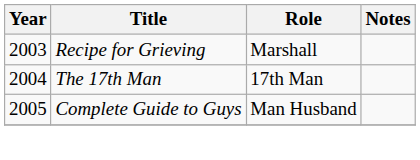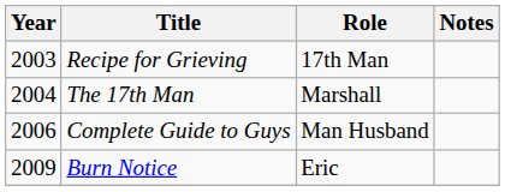Recipe for Grieving | Role: Marshall -> 17th Man
The 17th Man | Role: 17th Man -> Marshall
Complete Guide to Guys | Year: 2005 -> 2006
+ row: 2009 | Burn Notice | Eric
